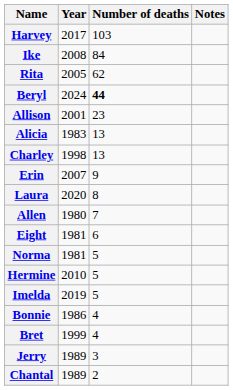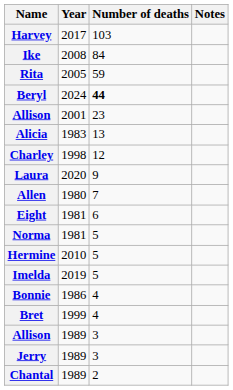Rita | Number of deaths: 62 -> 59
Charley | Number of deaths: 13 -> 12
- row: Erin | 2007 | 9
Laura | Number of deaths: 8 -> 9
+ row: Allison | 1989 | 3
